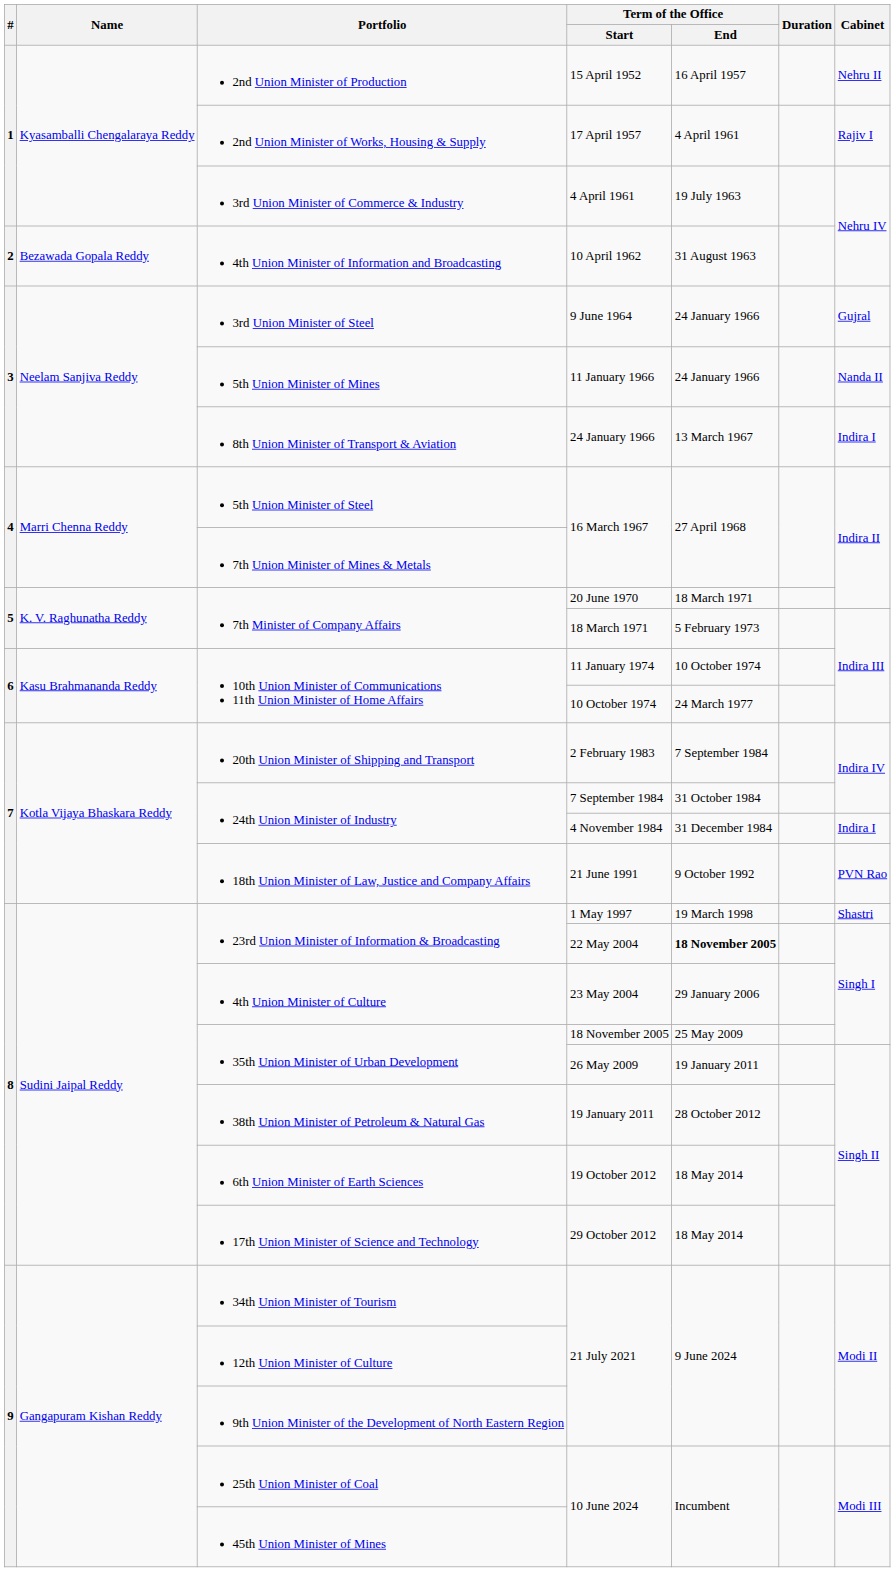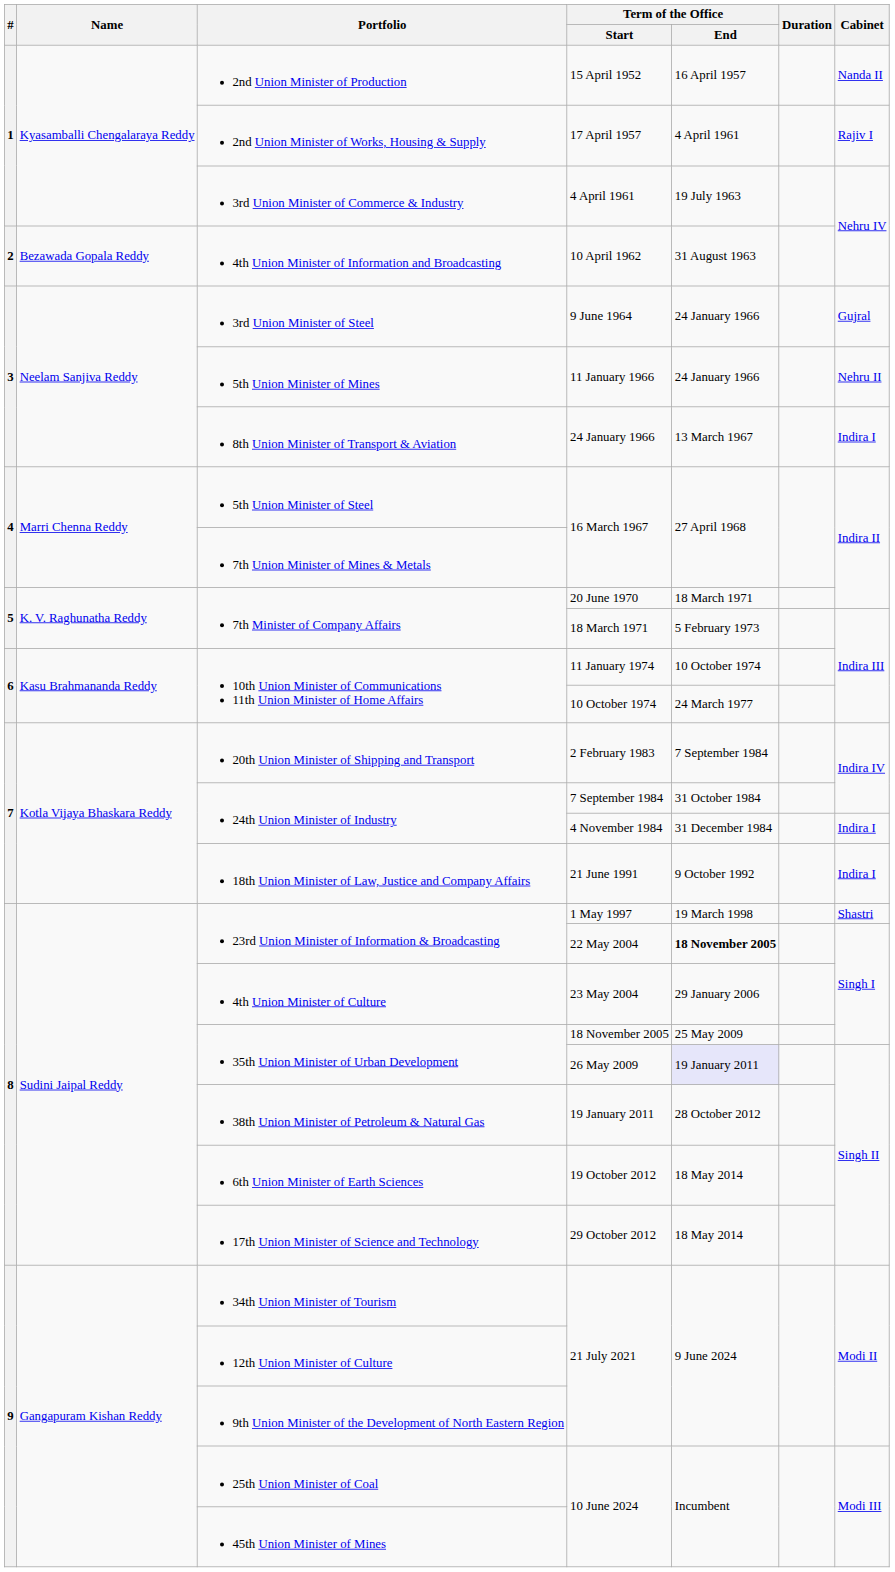15 April 1952 | Cabinet: Nehru II -> Nanda II
11 January 1966 | Cabinet: Nanda II -> Nehru II
21 June 1991 | Cabinet: PVN Rao -> Indira I
26 May 2009 | Term of the Office / End: no background -> lavender background
